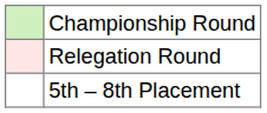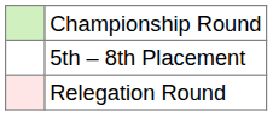rows swapped: 5th – 8th Placement <-> Relegation Round
